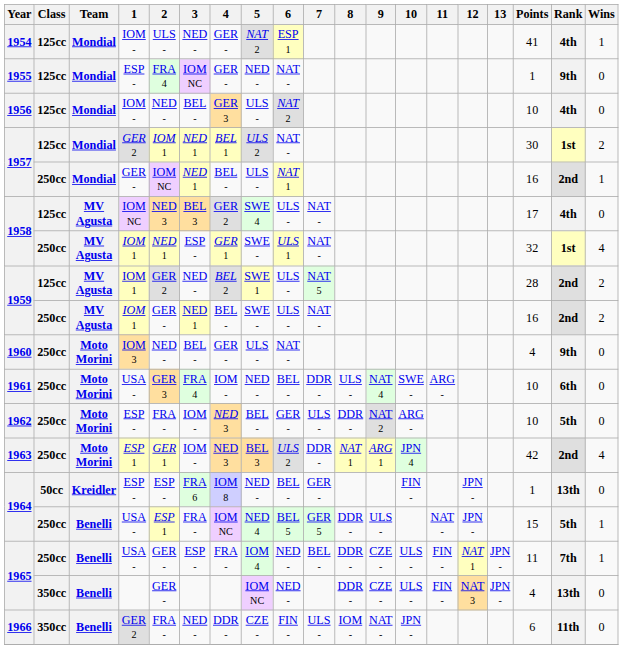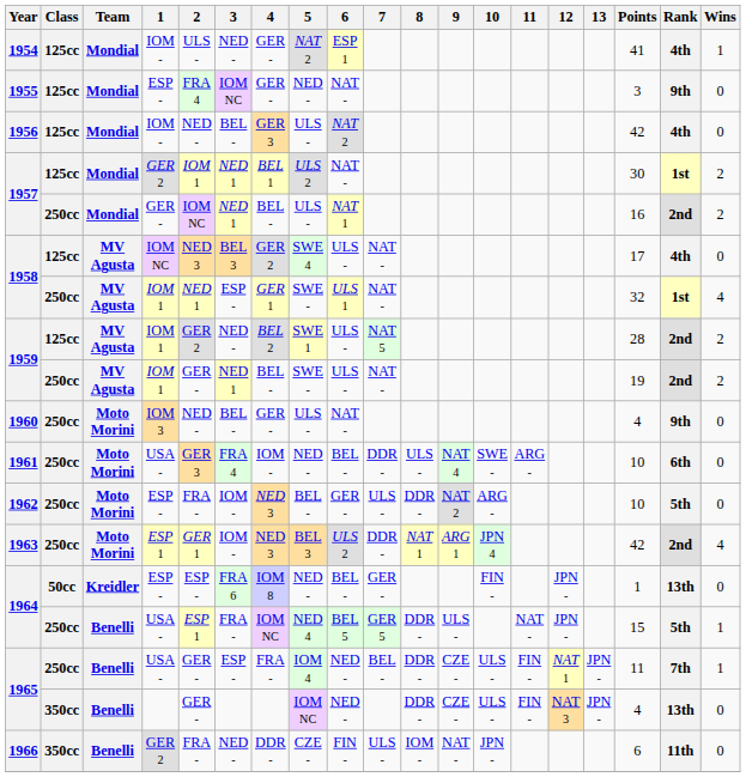1955 | Points: 1 -> 3
1956 | Points: 10 -> 42
1957 / 250cc | Wins: 1 -> 2
1959 / 250cc | Points: 16 -> 19
